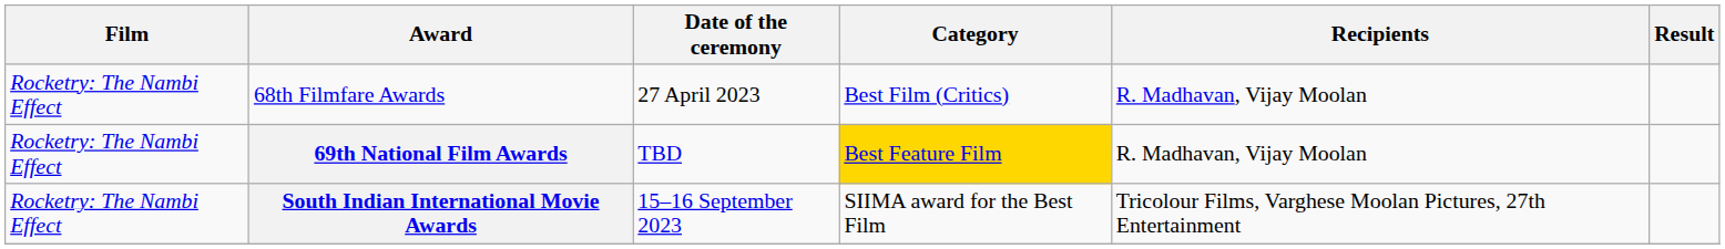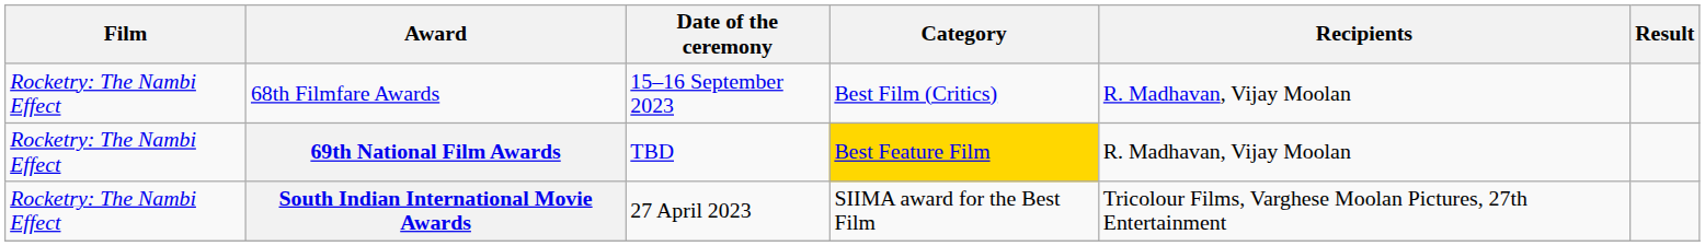68th Filmfare Awards | Date of the ceremony: 27 April 2023 -> 15–16 September 2023
South Indian International Movie Awards | Date of the ceremony: 15–16 September 2023 -> 27 April 2023
